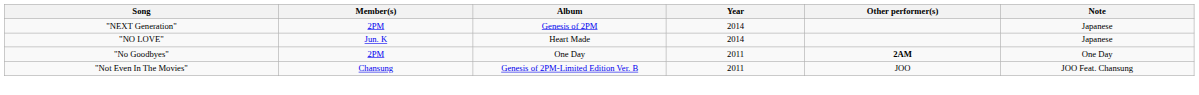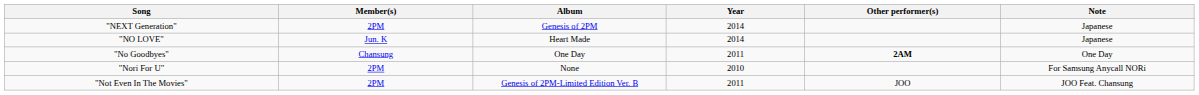"No Goodbyes" | Member(s): 2PM -> Chansung
+ row: "Nori For U" | 2PM | None | 2010 | For Samsung Anycall NORi
"Not Even In The Movies" | Member(s): Chansung -> 2PM
